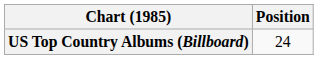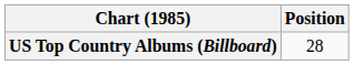US Top Country Albums (Billboard) | Position: 24 -> 28
